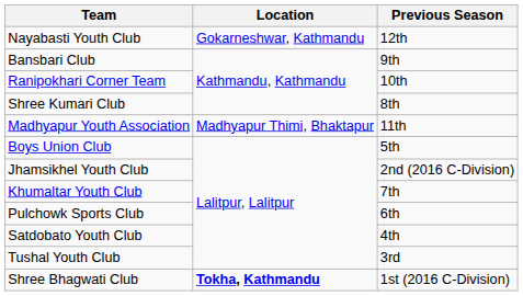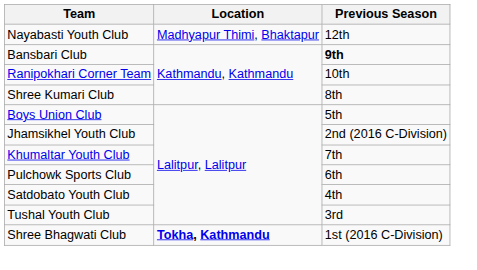Nayabasti Youth Club | Location: Gokarneshwar, Kathmandu -> Madhyapur Thimi, Bhaktapur
Bansbari Club | Previous Season: normal -> bold
- row: Madhyapur Youth Association | Madhyapur Thimi, Bhaktapur | 11th
